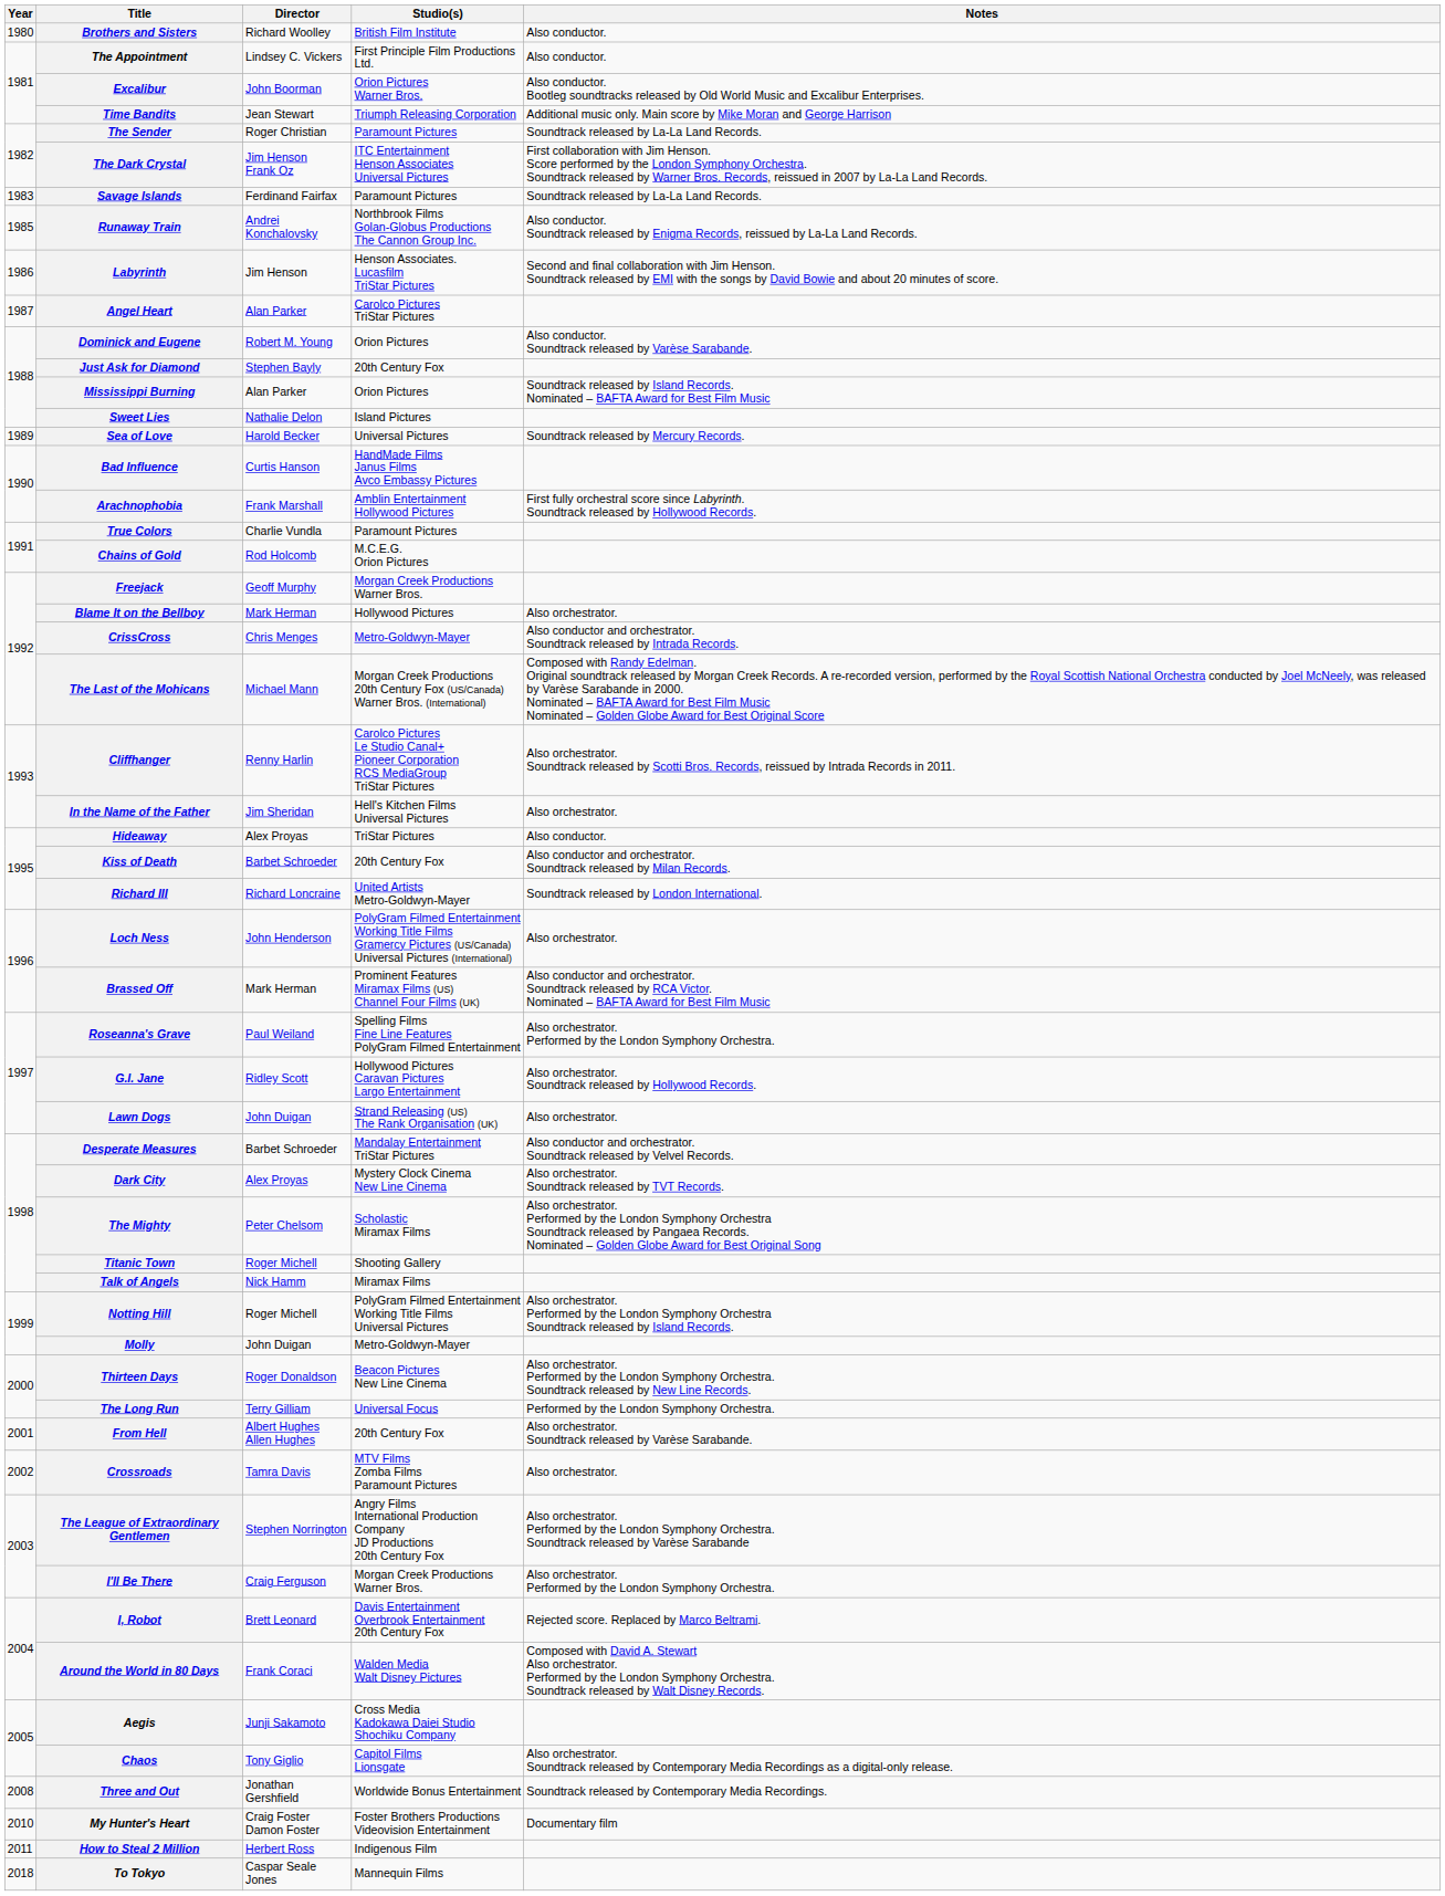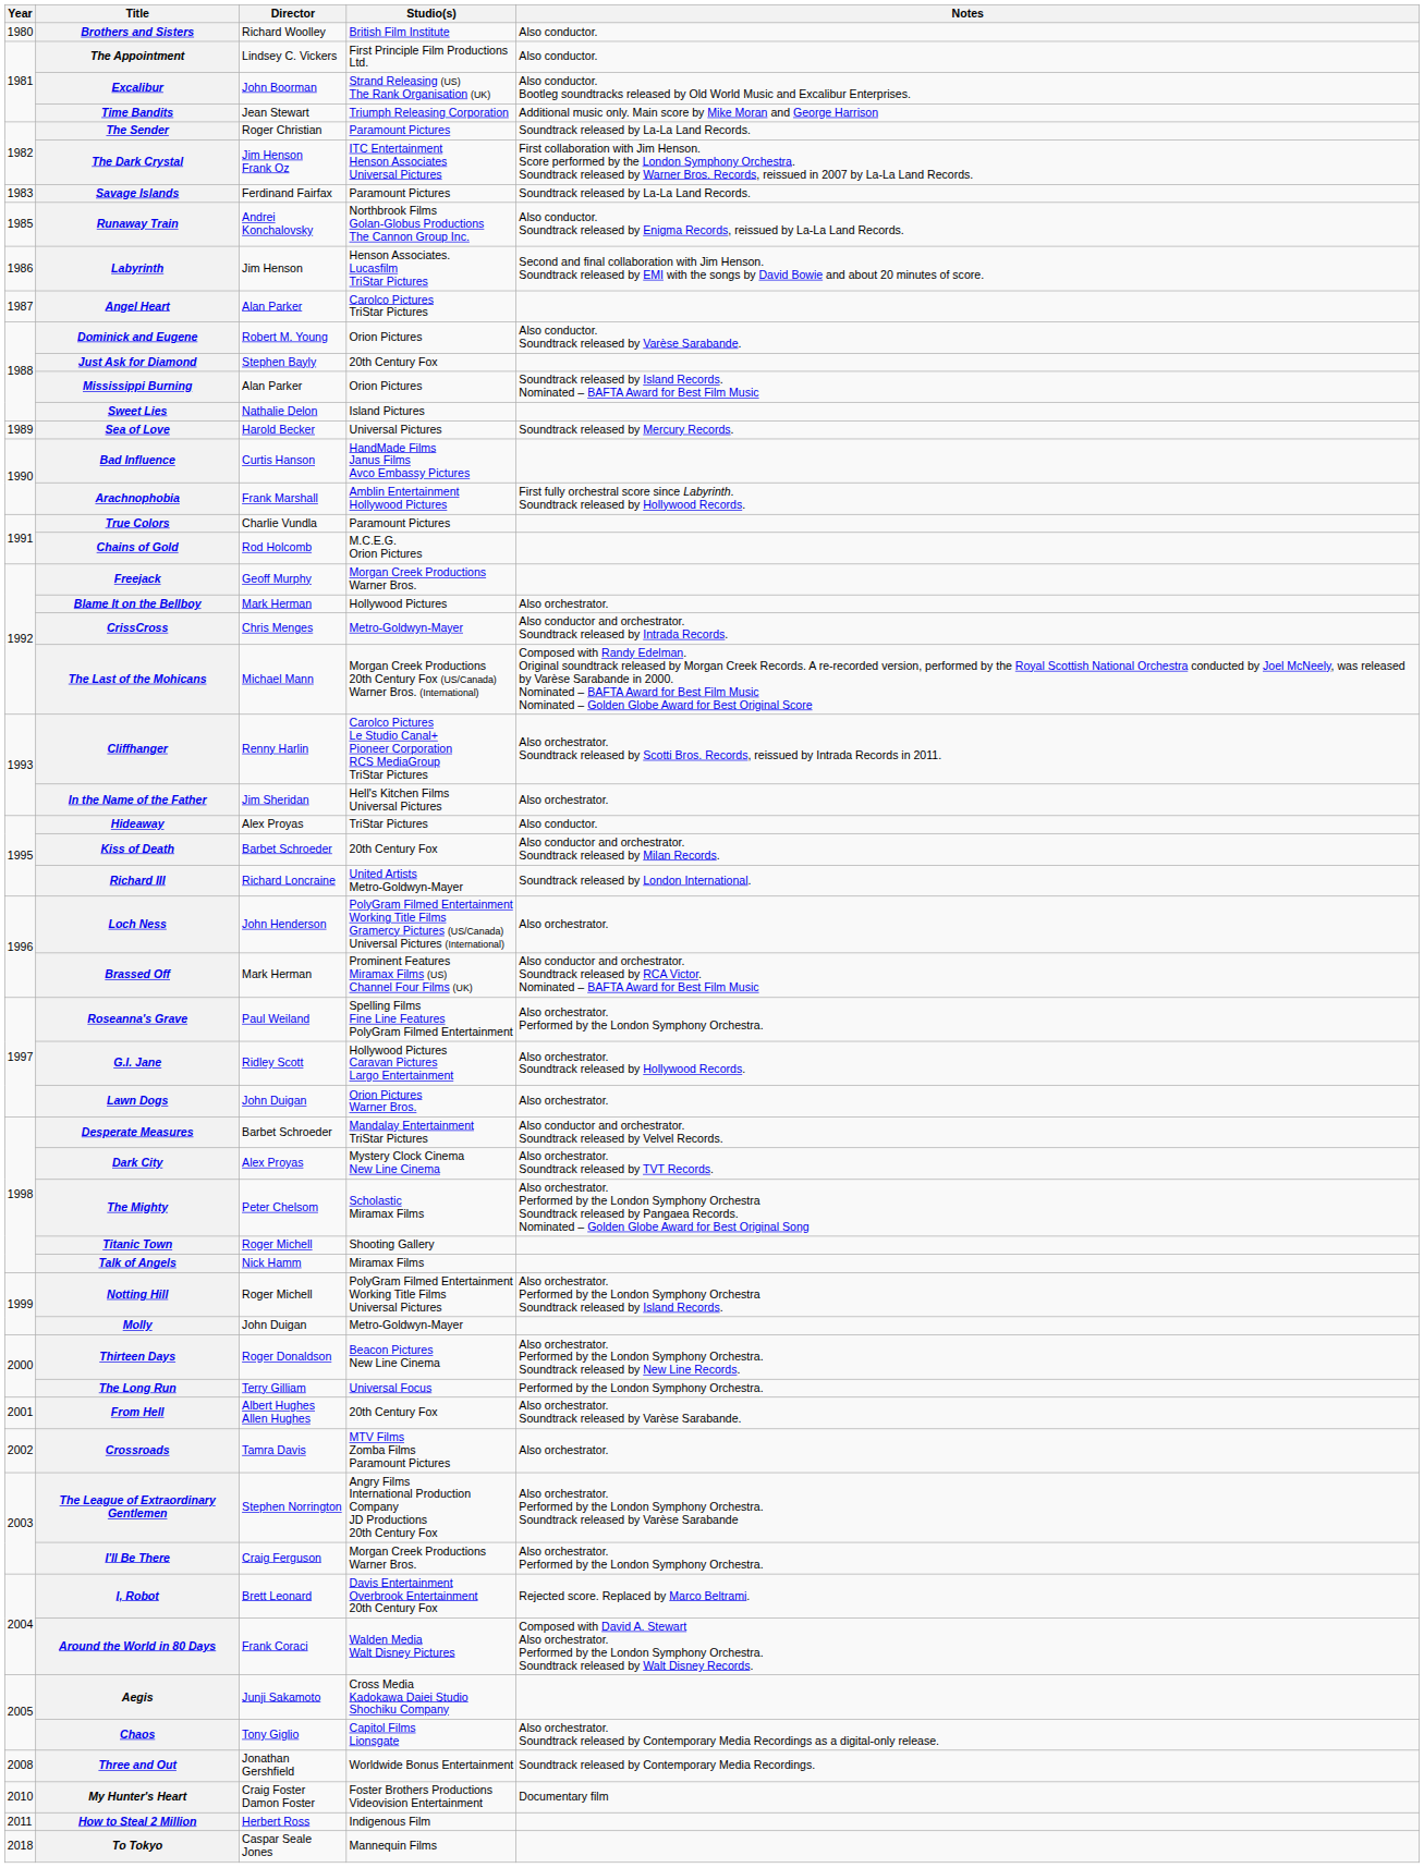Excalibur | Studio(s): Orion Pictures Warner Bros. -> Strand Releasing (US) The Rank Organisation (UK)
Lawn Dogs | Studio(s): Strand Releasing (US) The Rank Organisation (UK) -> Orion Pictures Warner Bros.
